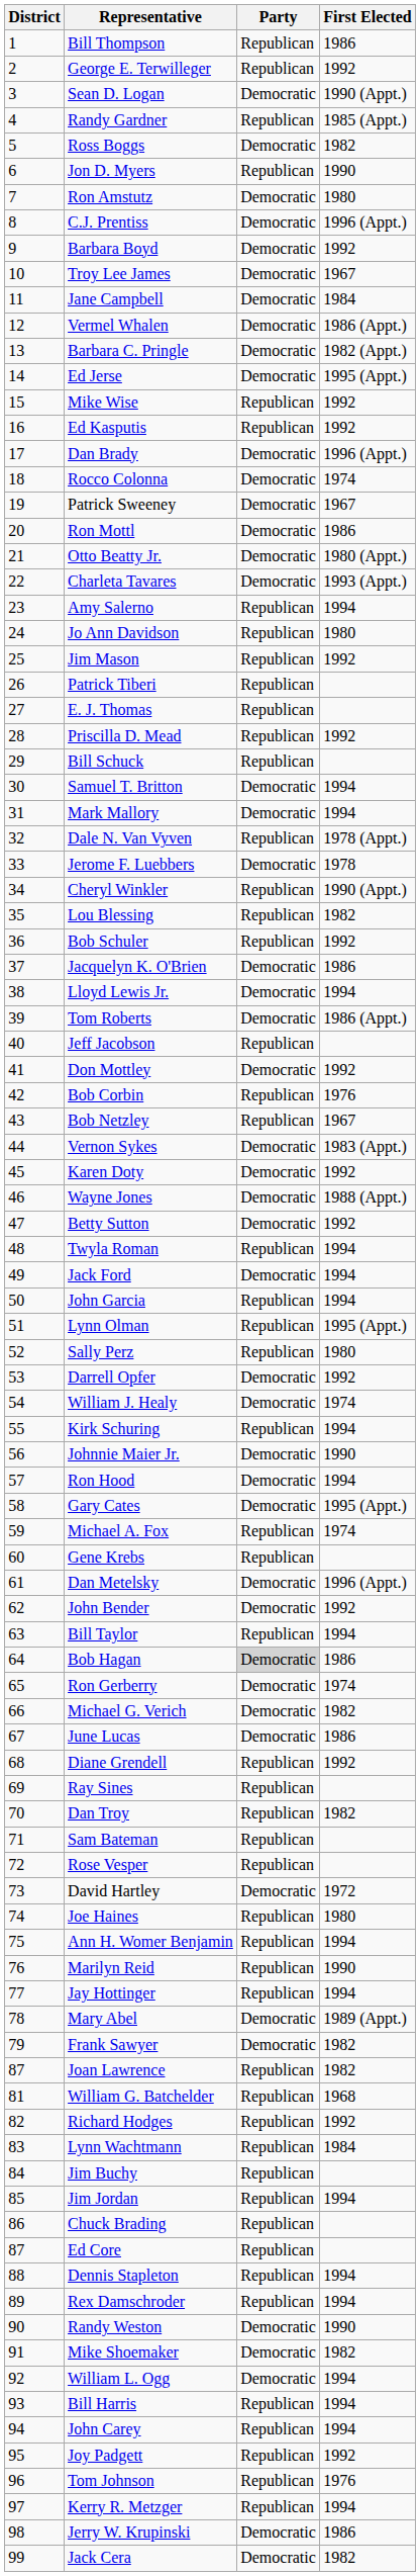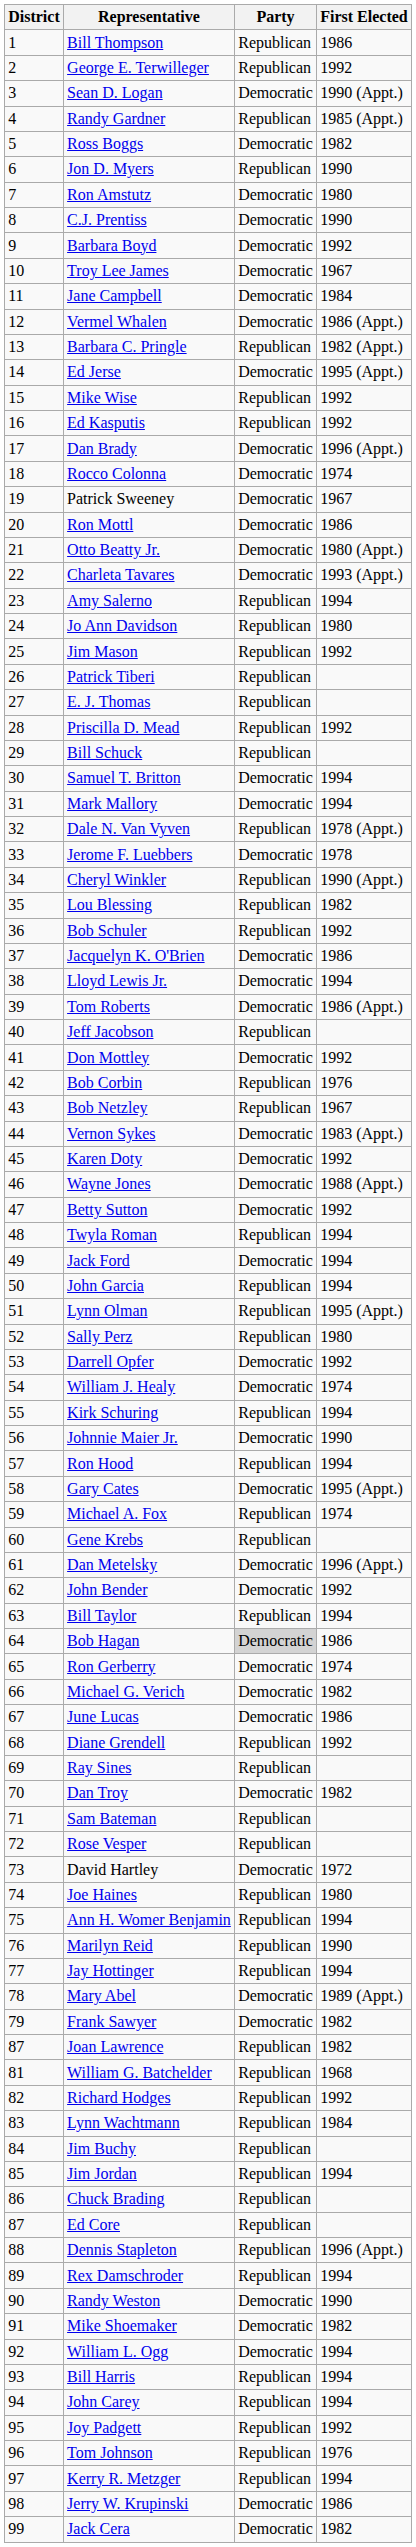C.J. Prentiss | First Elected: 1996 (Appt.) -> 1990
Barbara C. Pringle | Party: Democratic -> Republican
Ron Hood | Party: Democratic -> Republican
Dan Troy | Party: Republican -> Democratic
Dennis Stapleton | First Elected: 1994 -> 1996 (Appt.)
